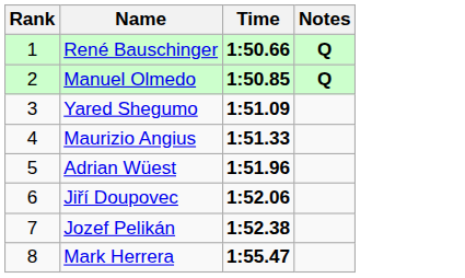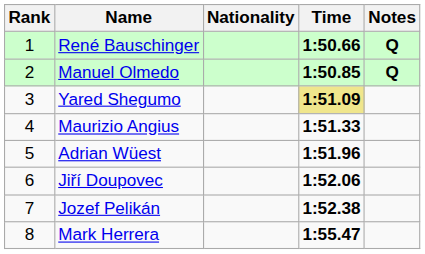+ column: Nationality
Yared Shegumo | Time: no background -> khaki background
